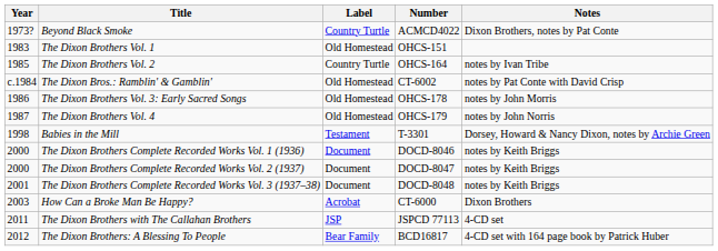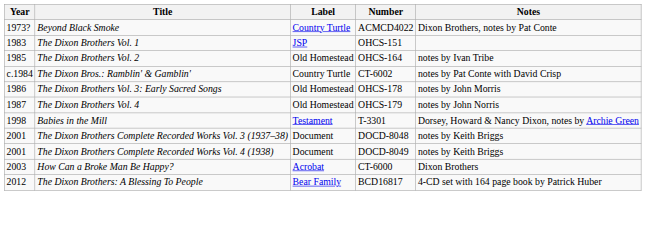The Dixon Brothers Vol. 1 | Label: Old Homestead -> JSP
The Dixon Brothers Vol. 2 | Label: Country Turtle -> Old Homestead
The Dixon Bros.: Ramblin' & Gamblin' | Label: Old Homestead -> Country Turtle
- row: 2000 | The Dixon Brothers Complete Recorded Works Vol. 1 (1936) | Document | DOCD-8046 | notes by Keith Briggs
- row: 2000 | The Dixon Brothers Complete Recorded Works Vol. 2 (1937) | Document | DOCD-8047 | notes by Keith Briggs
+ row: 2001 | The Dixon Brothers Complete Recorded Works Vol. 4 (1938) | Document | DOCD-8049 | notes by Keith Briggs
- row: 2011 | The Dixon Brothers with The Callahan Brothers | JSP | JSPCD 77113 | 4-CD set
